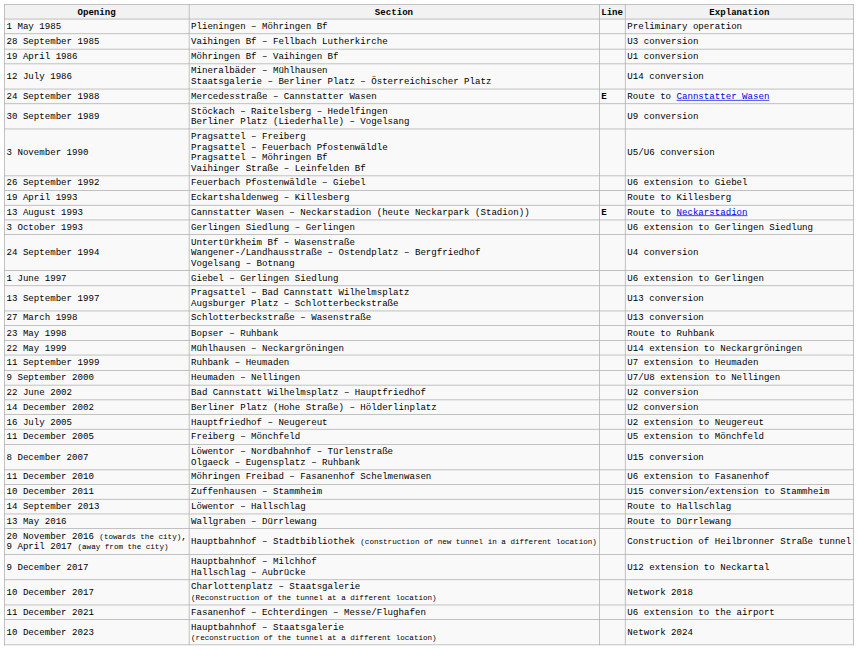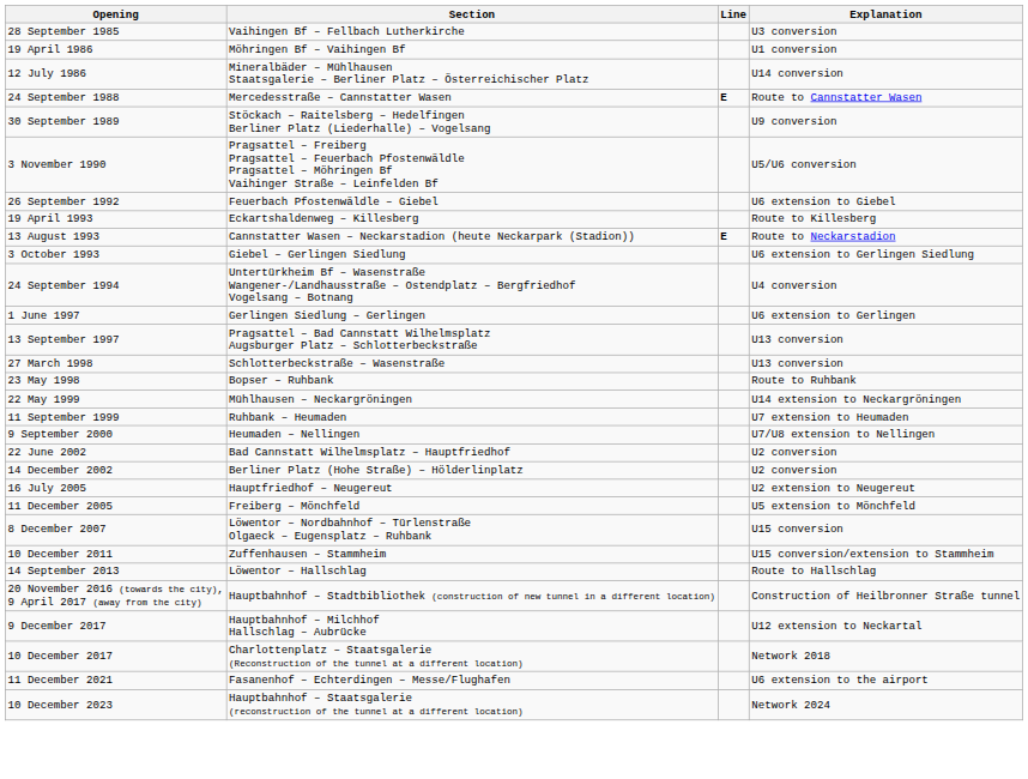- row: 1 May 1985 | Plieningen – Möhringen Bf | Preliminary operation
3 October 1993 | Section: Gerlingen Siedlung – Gerlingen -> Giebel – Gerlingen Siedlung
1 June 1997 | Section: Giebel – Gerlingen Siedlung -> Gerlingen Siedlung – Gerlingen
- row: 11 December 2010 | Möhringen Freibad – Fasanenhof Schelmenwasen | U6 extension to Fasanenhof
- row: 13 May 2016 | Wallgraben – Dürrlewang | Route to Dürrlewang
